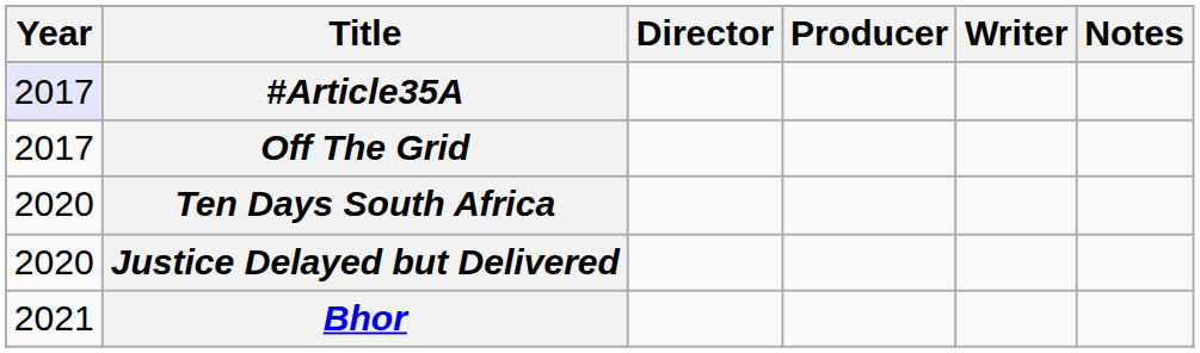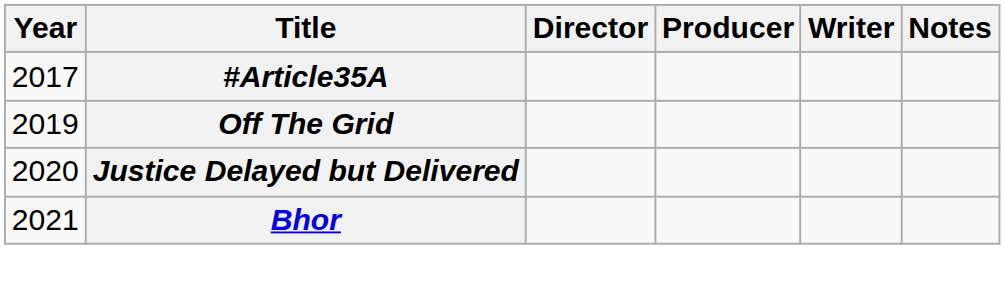#Article35A | Year: lavender background -> no background
Off The Grid | Year: 2017 -> 2019
- row: 2020 | Ten Days South Africa
